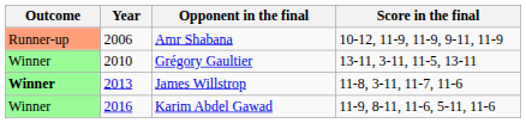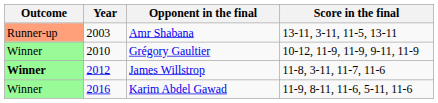Amr Shabana | Year: 2006 -> 2003
Amr Shabana | Score in the final: 10-12, 11-9, 11-9, 9-11, 11-9 -> 13-11, 3-11, 11-5, 13-11
Grégory Gaultier | Score in the final: 13-11, 3-11, 11-5, 13-11 -> 10-12, 11-9, 11-9, 9-11, 11-9
James Willstrop | Year: 2013 -> 2012
